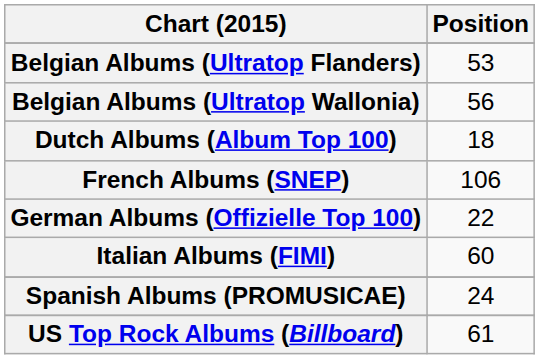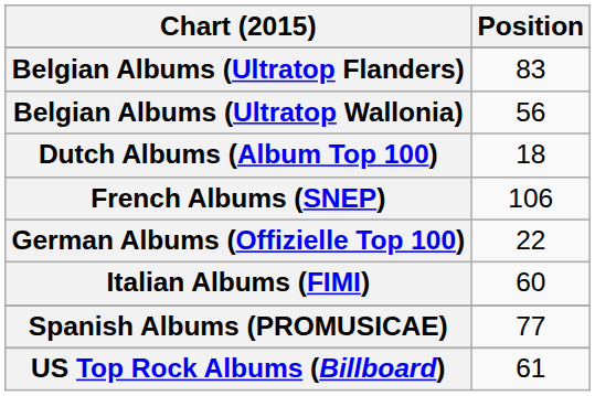Belgian Albums (Ultratop Flanders) | Position: 53 -> 83
Spanish Albums (PROMUSICAE) | Position: 24 -> 77
